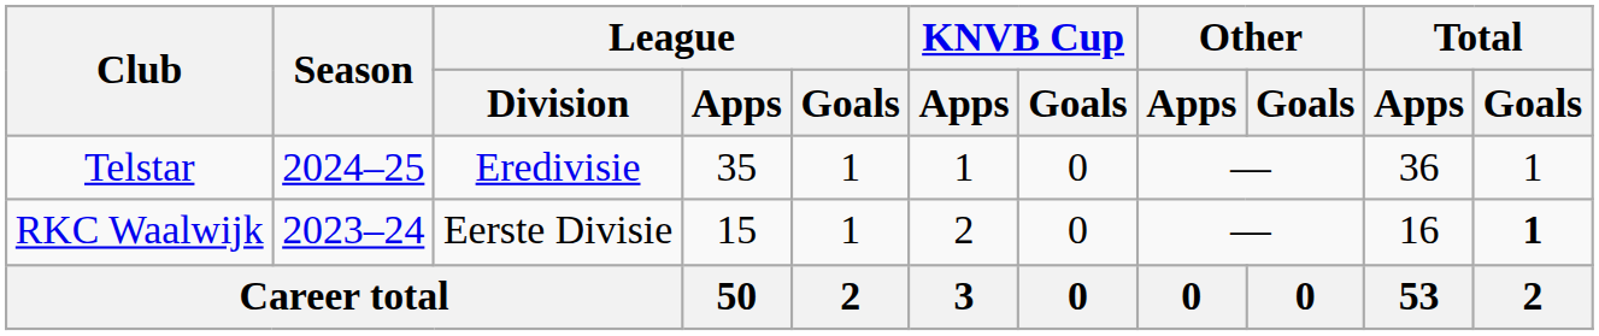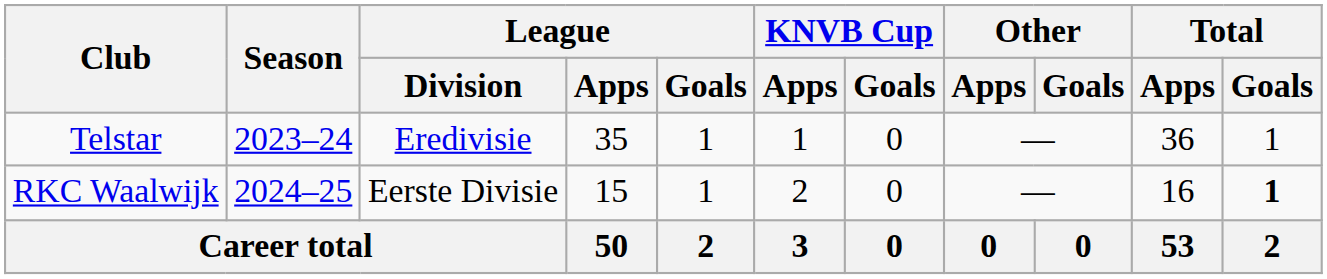Telstar | Season: 2024–25 -> 2023–24
RKC Waalwijk | Season: 2023–24 -> 2024–25
